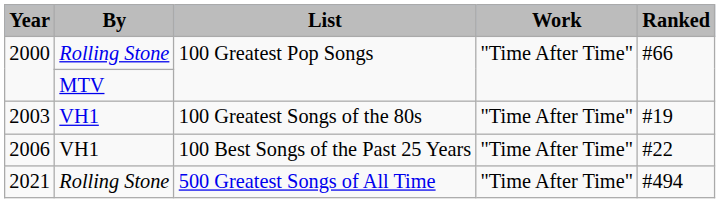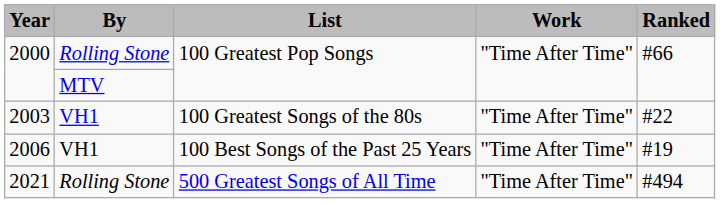2003 | Ranked: #19 -> #22
2006 | Ranked: #22 -> #19
